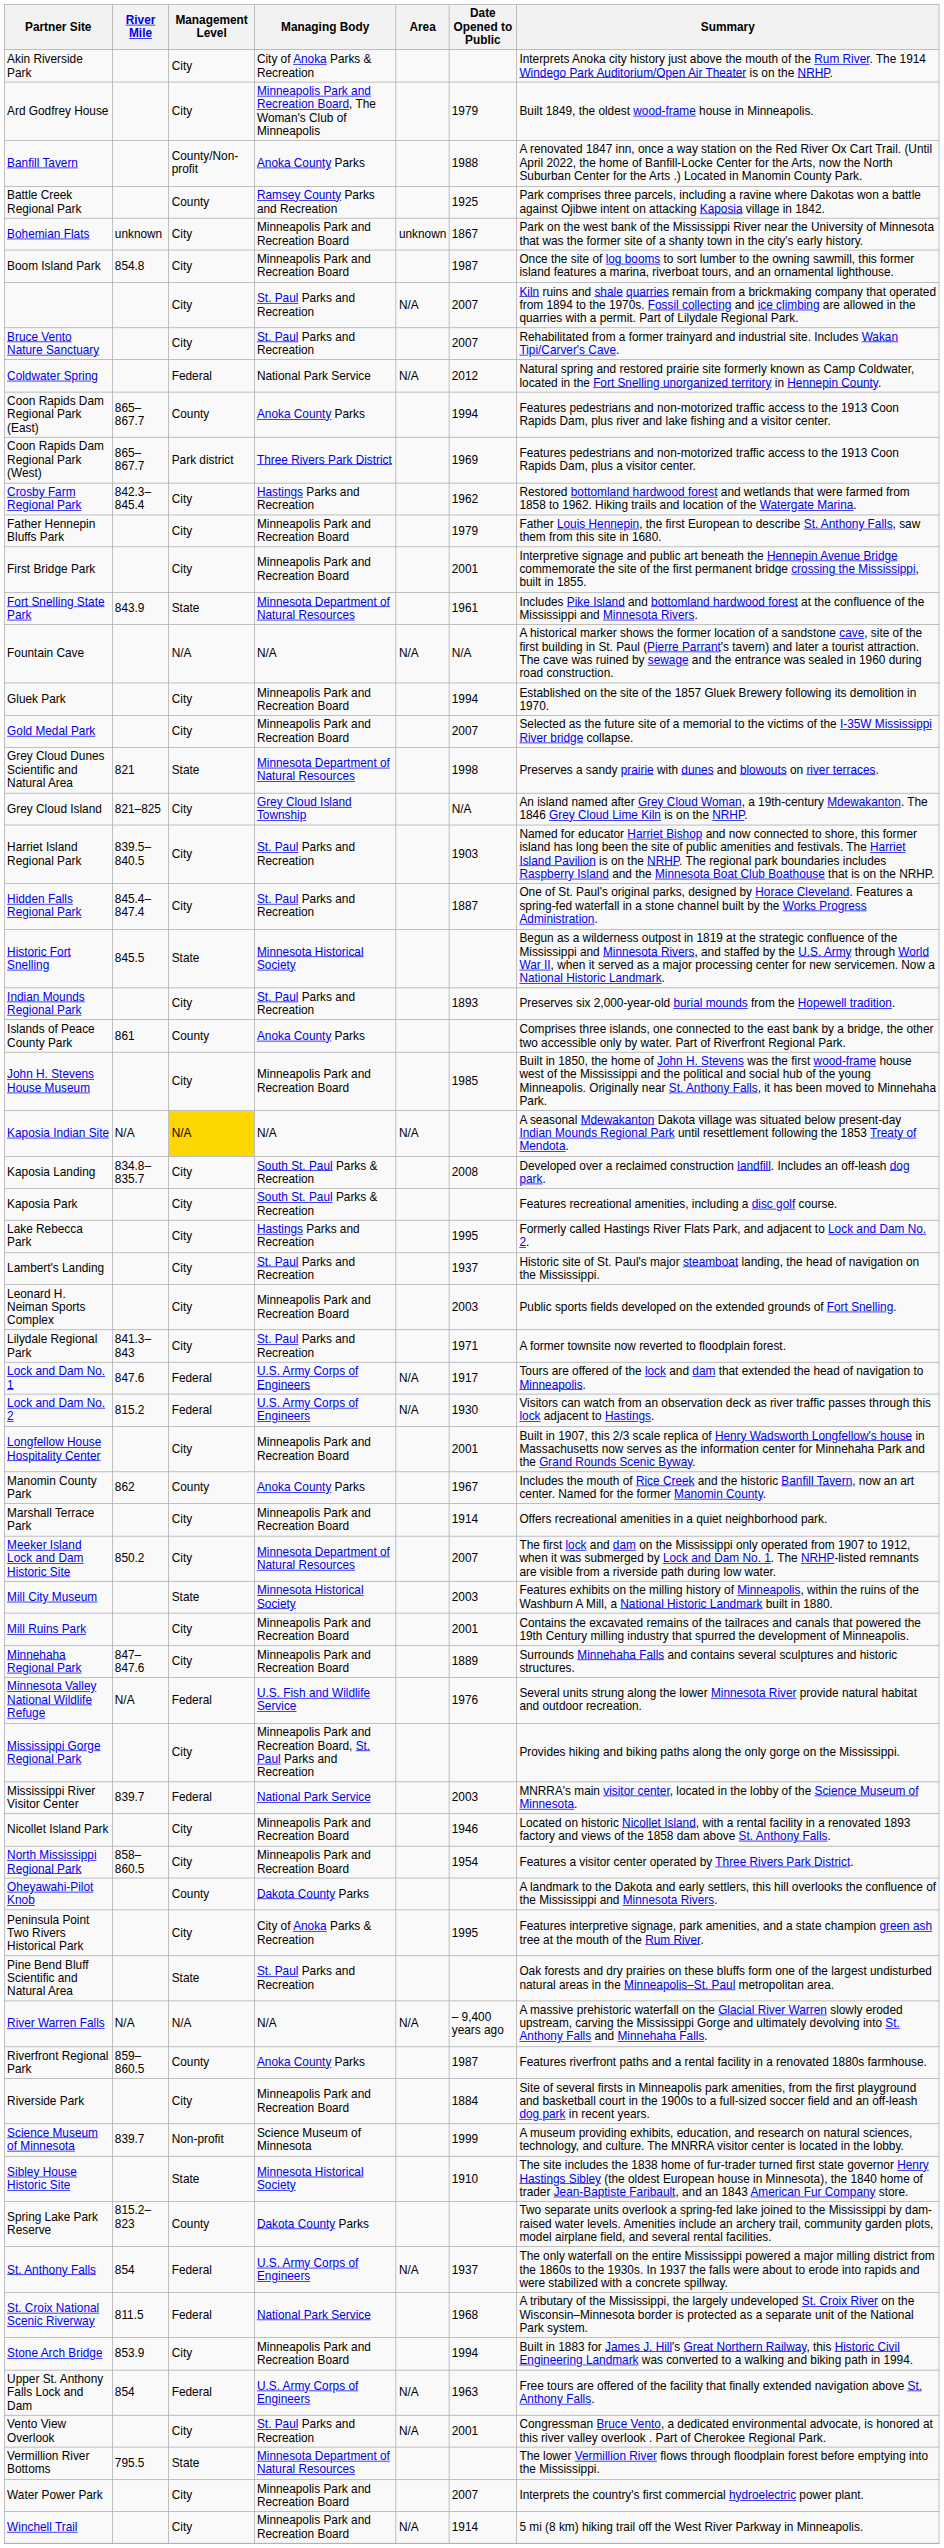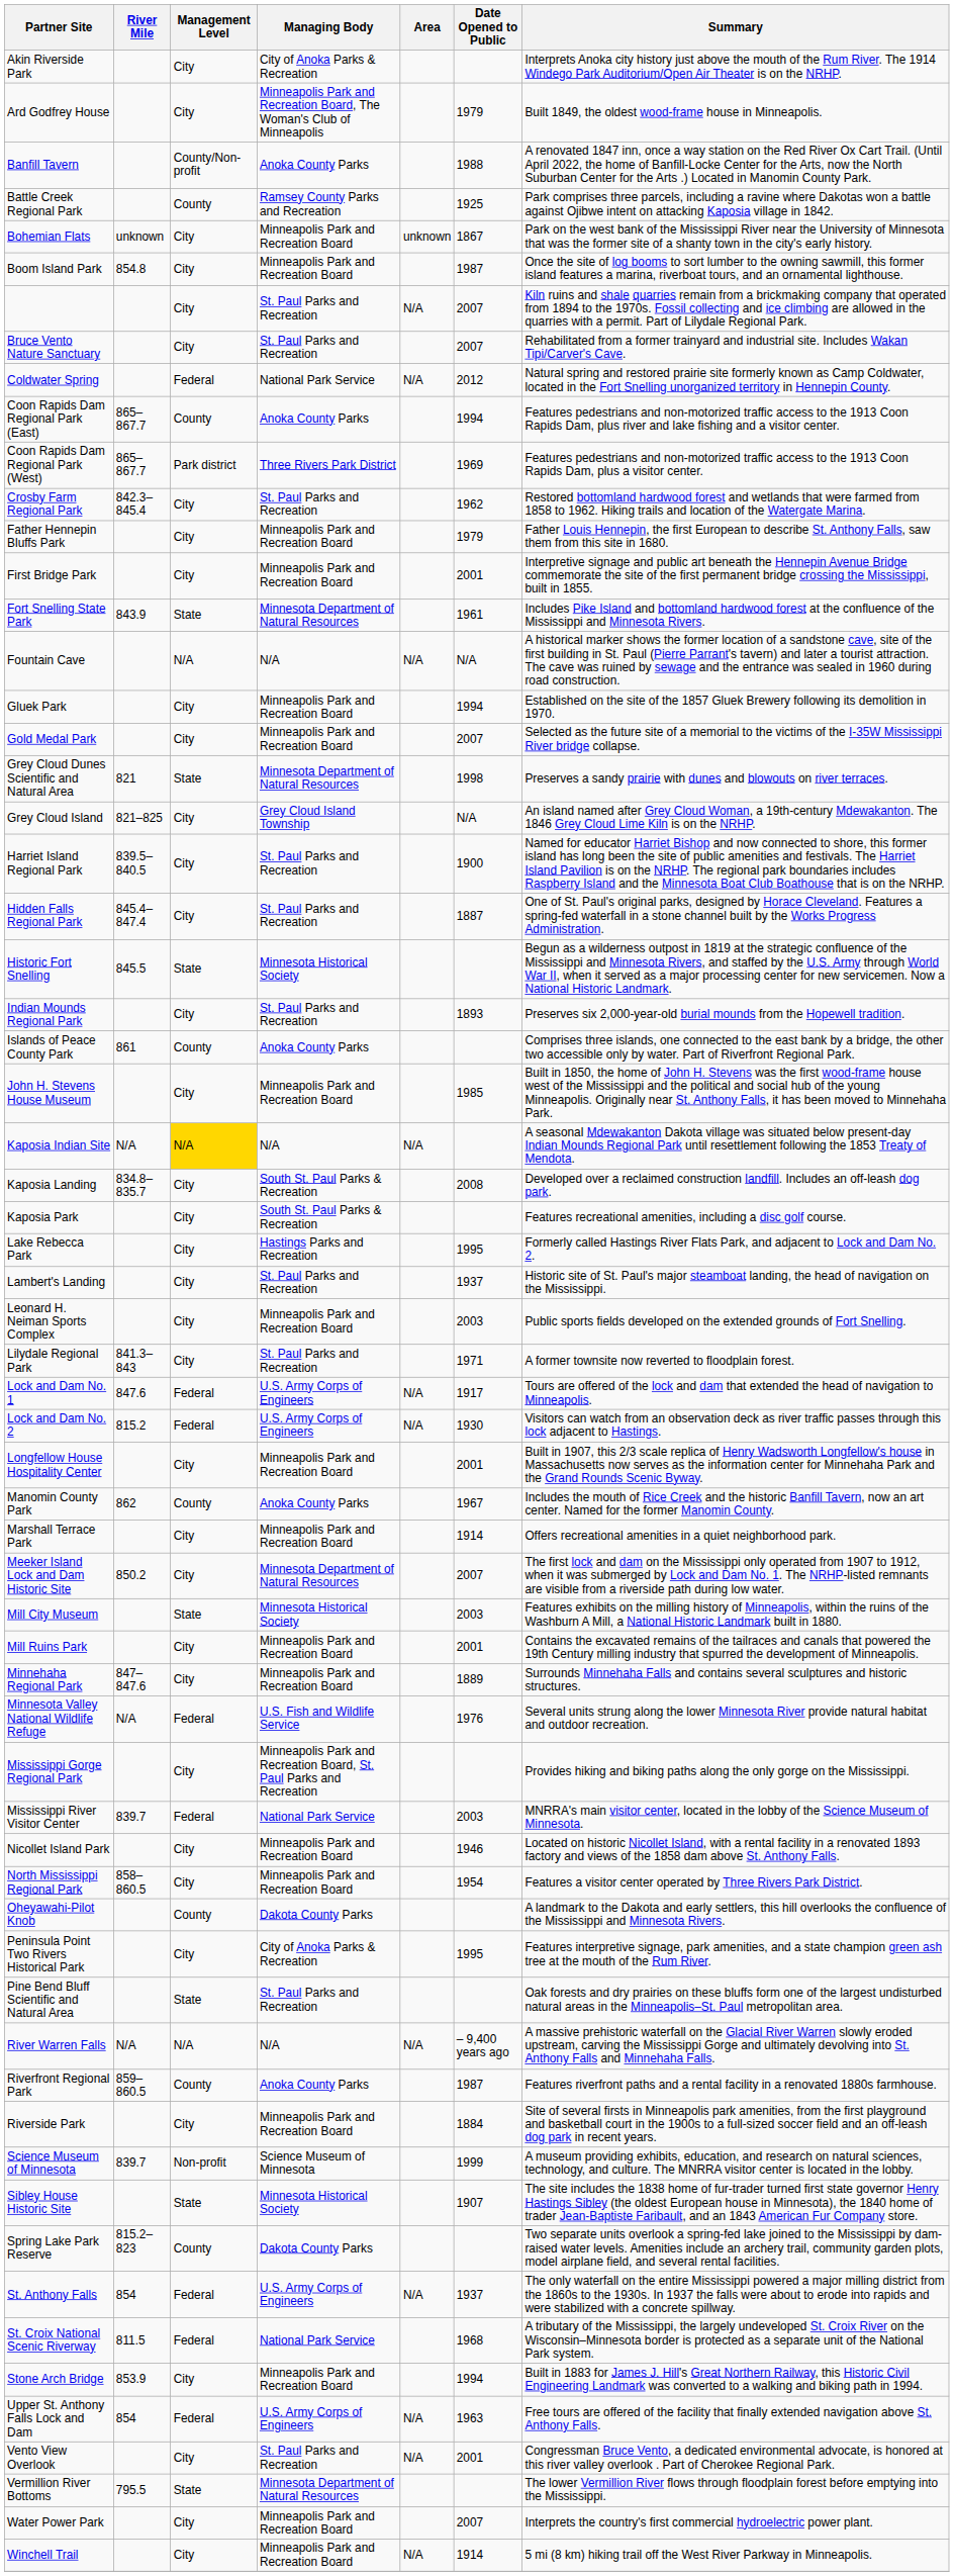Crosby Farm Regional Park | Managing Body: Hastings Parks and Recreation -> St. Paul Parks and Recreation
Harriet Island Regional Park | Date Opened to Public: 1903 -> 1900
Sibley House Historic Site | Date Opened to Public: 1910 -> 1907
